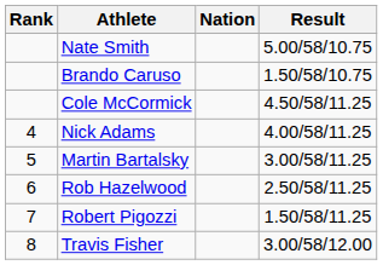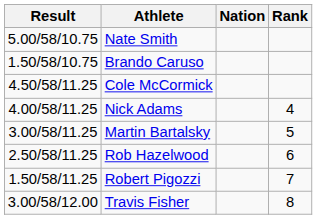columns swapped: Rank <-> Result
